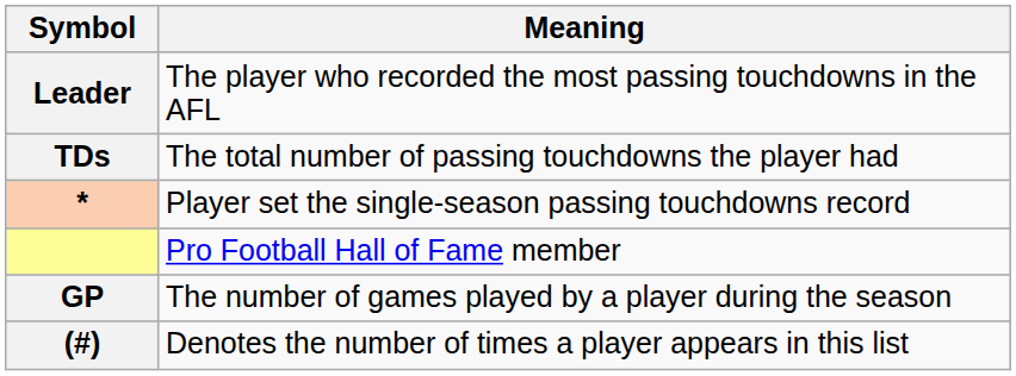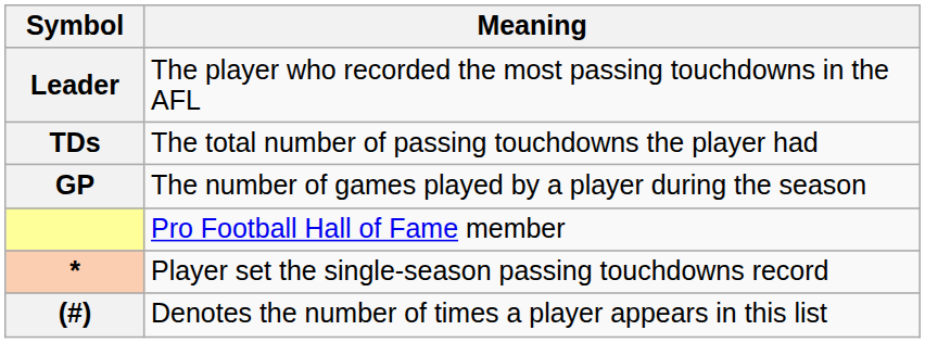rows swapped: GP <-> *
